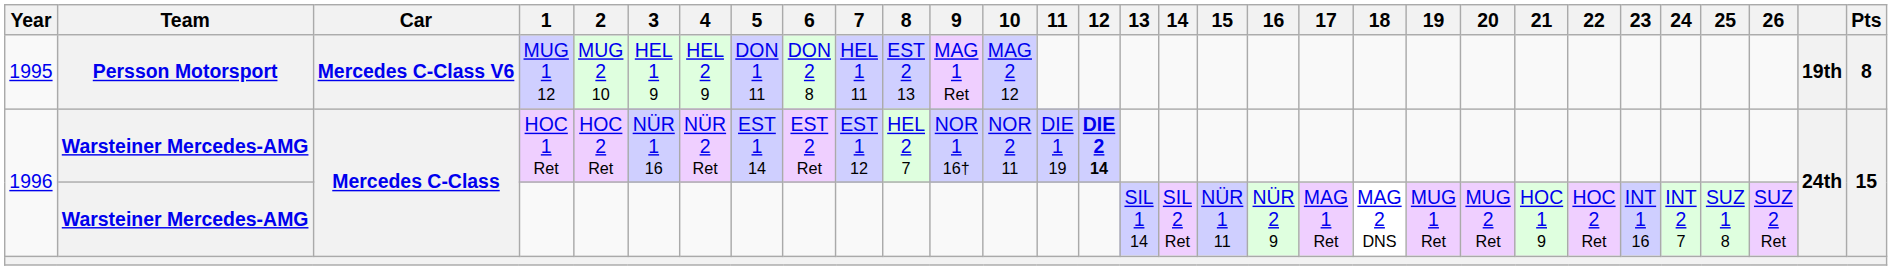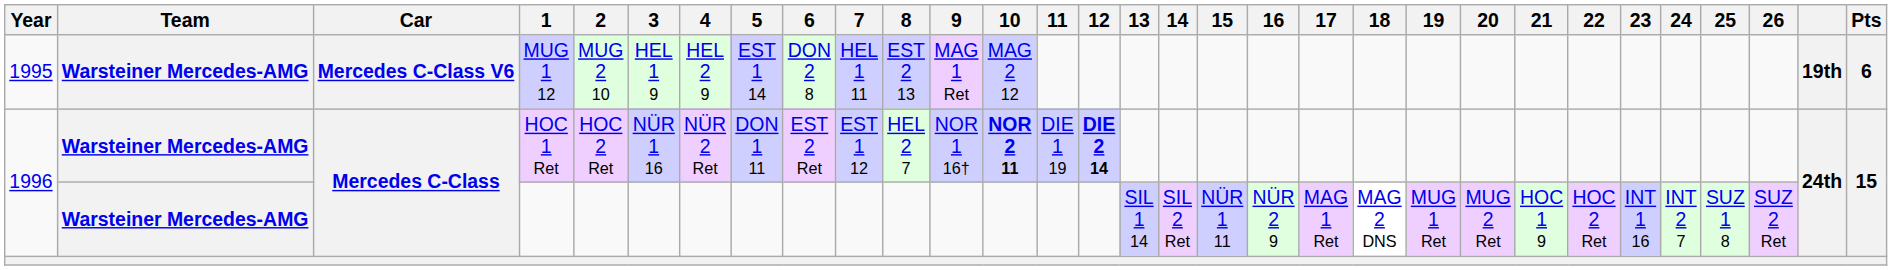MUG 1 12 | Team: Persson Motorsport -> Warsteiner Mercedes-AMG
MUG 1 12 | 5: DON 1 11 -> EST 1 14
MUG 1 12 | Pts: 8 -> 6
HOC 1 Ret | 5: EST 1 14 -> DON 1 11
HOC 1 Ret | 10: normal -> bold
